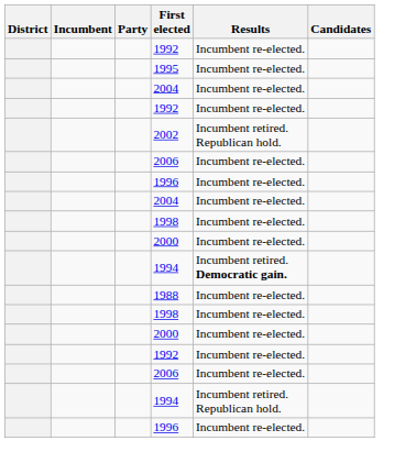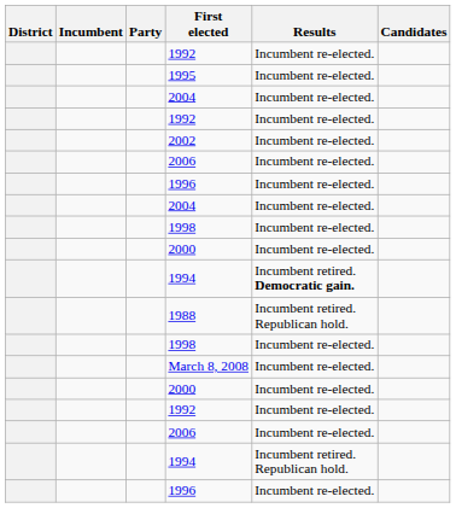2002 | Results: Incumbent retired. Republican hold. -> Incumbent re-elected.
1988 | Results: Incumbent re-elected. -> Incumbent retired. Republican hold.
+ row: March 8, 2008 | Incumbent re-elected.
